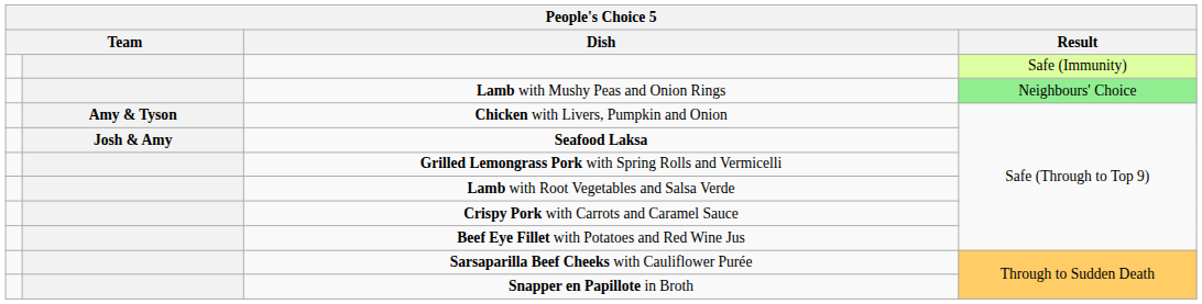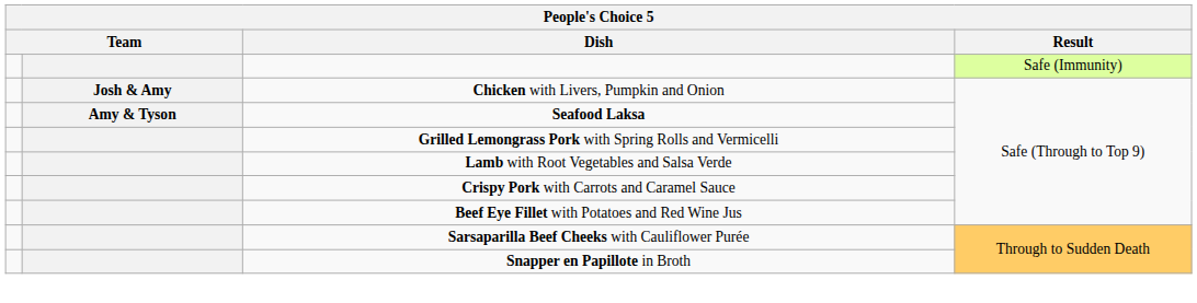- row: Lamb with Mushy Peas and Onion Rings | Neighbours' Choice
Chicken with Livers, Pumpkin and Onion | column 2: Amy & Tyson -> Josh & Amy
Seafood Laksa | column 2: Josh & Amy -> Amy & Tyson
